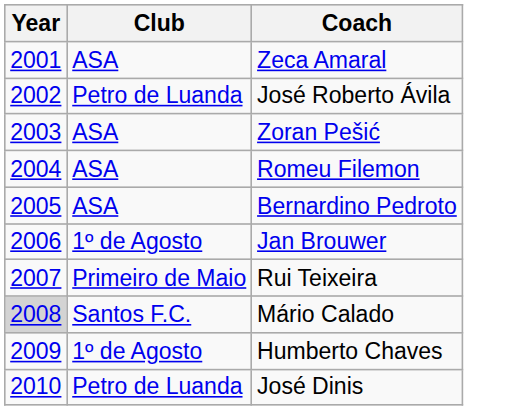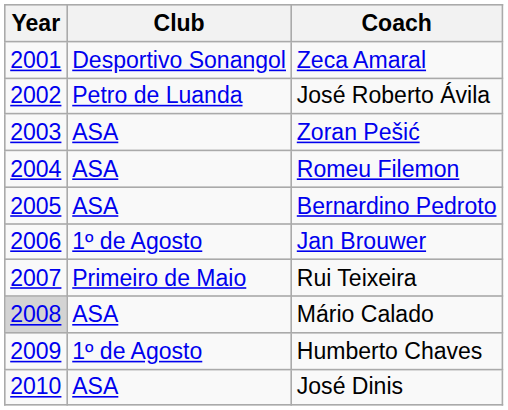Zeca Amaral | Club: ASA -> Desportivo Sonangol
Mário Calado | Club: Santos F.C. -> ASA
José Dinis | Club: Petro de Luanda -> ASA
